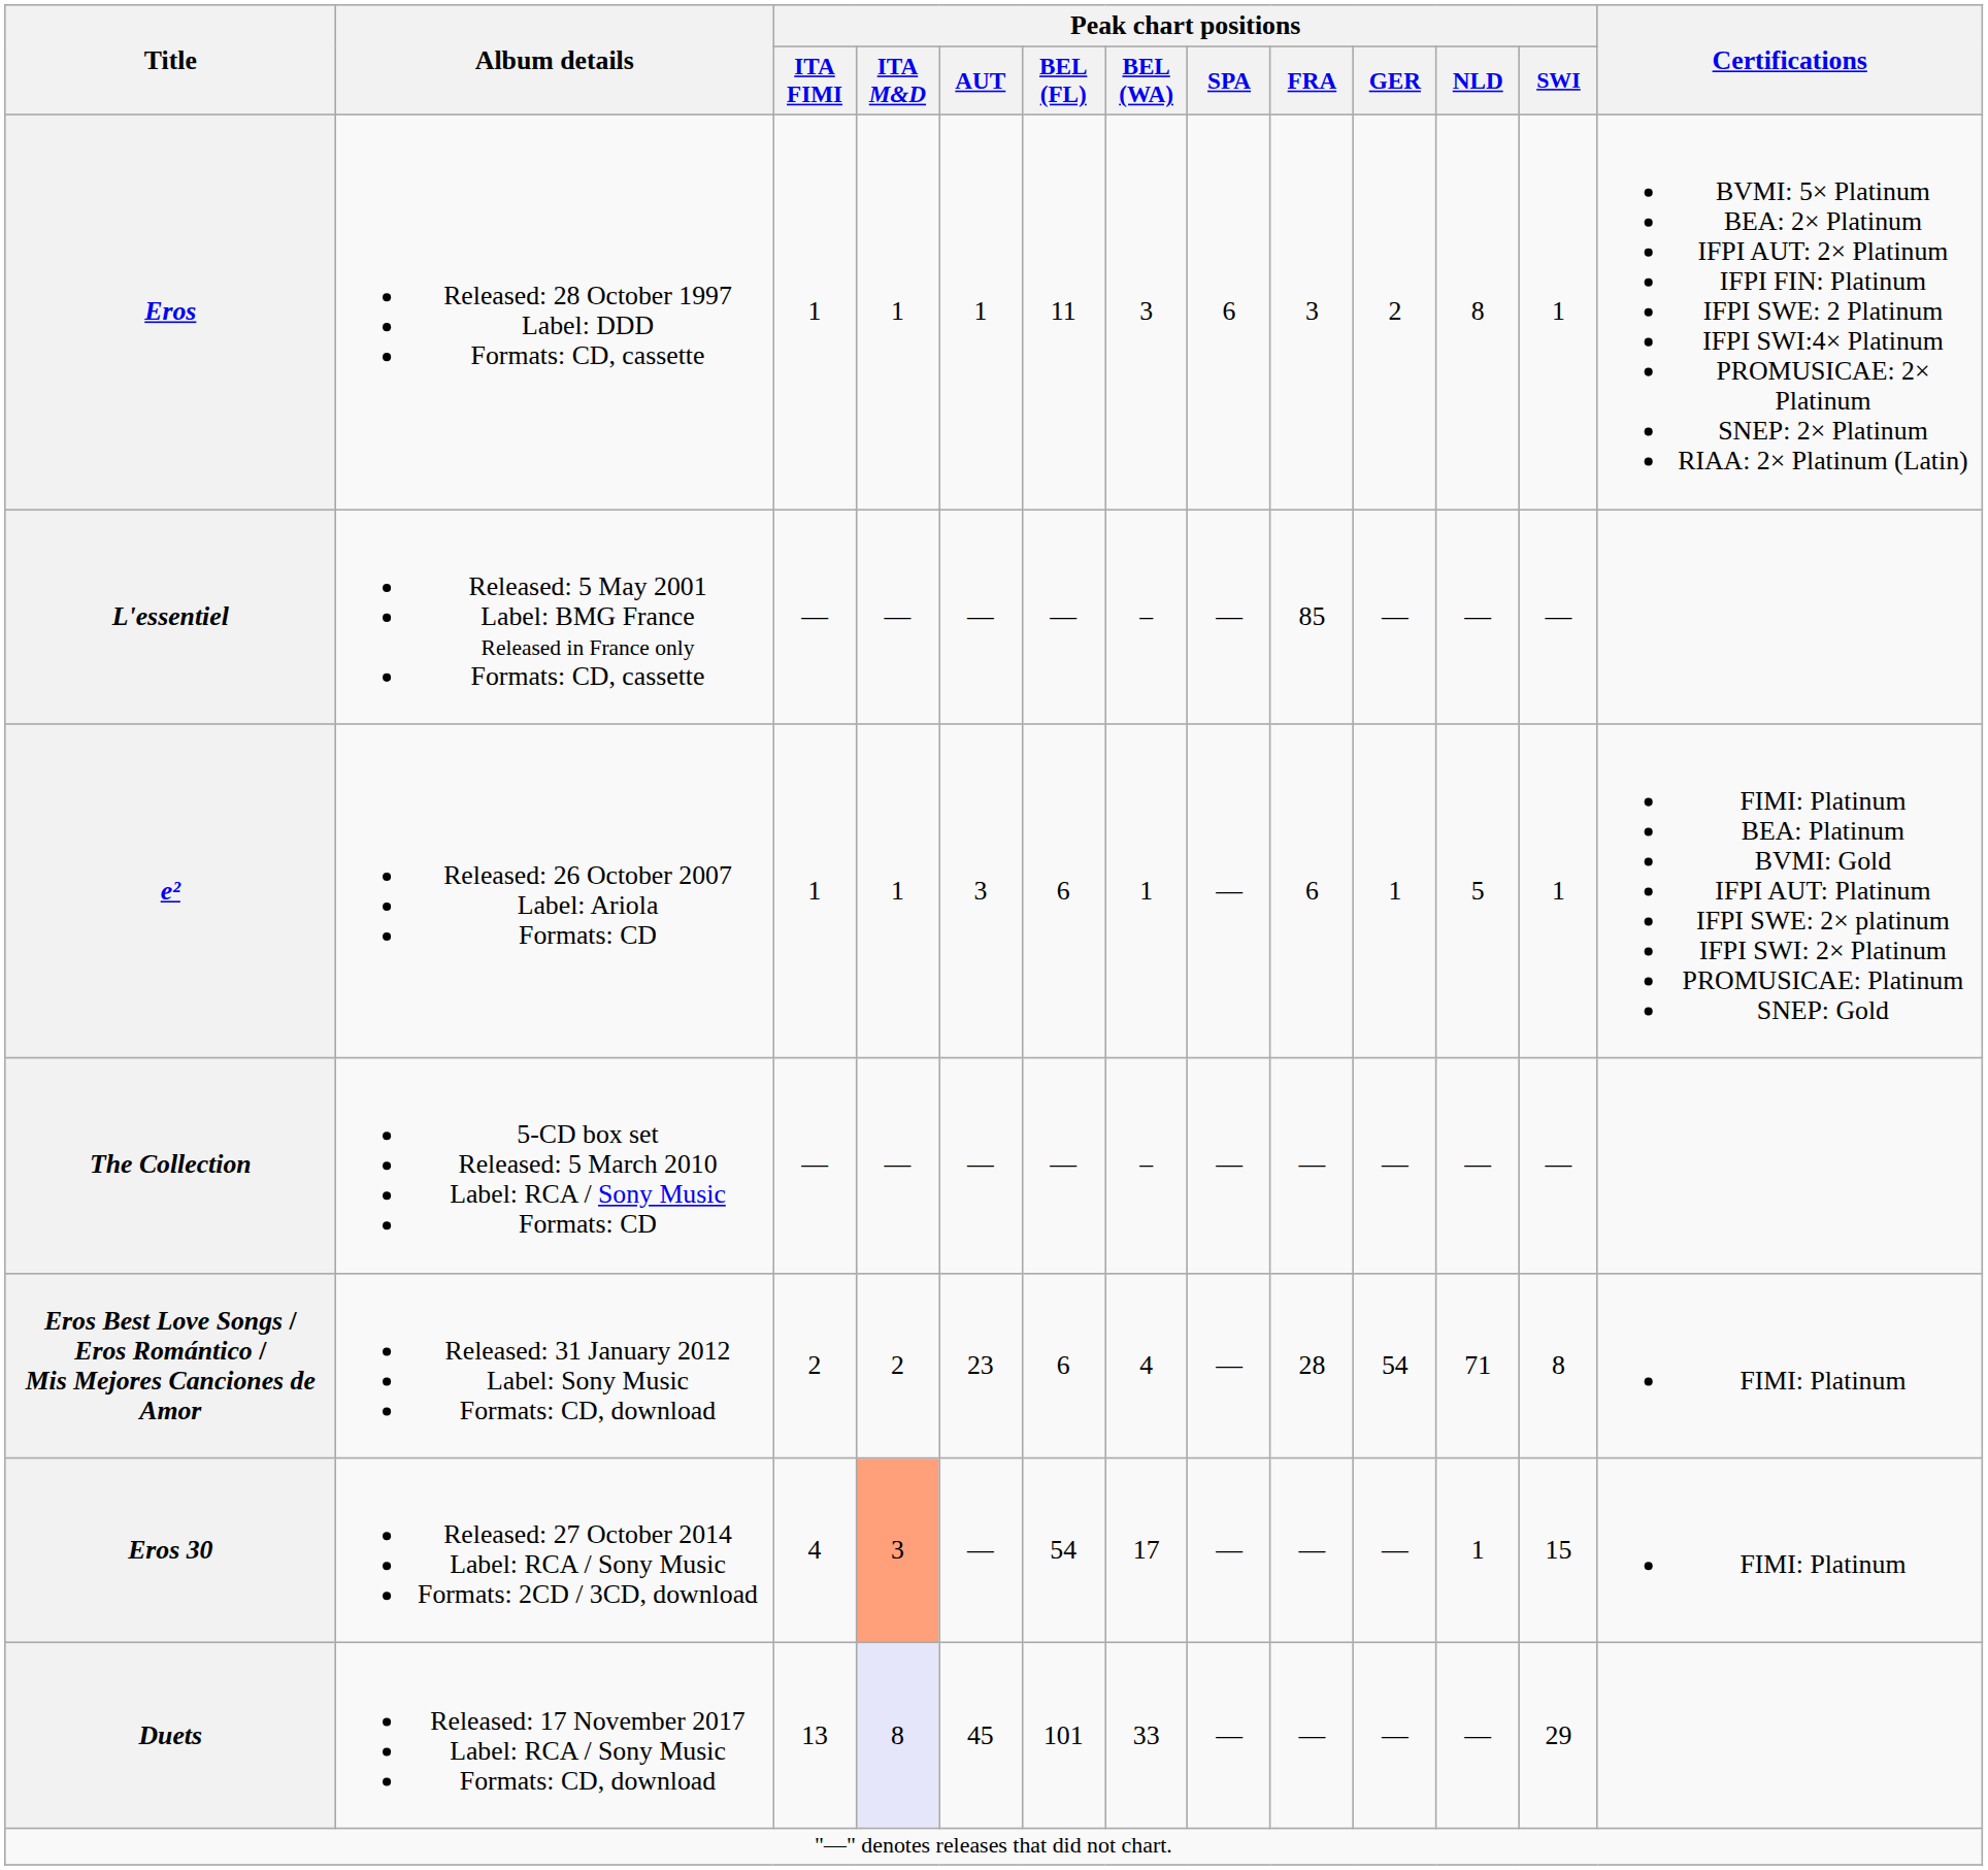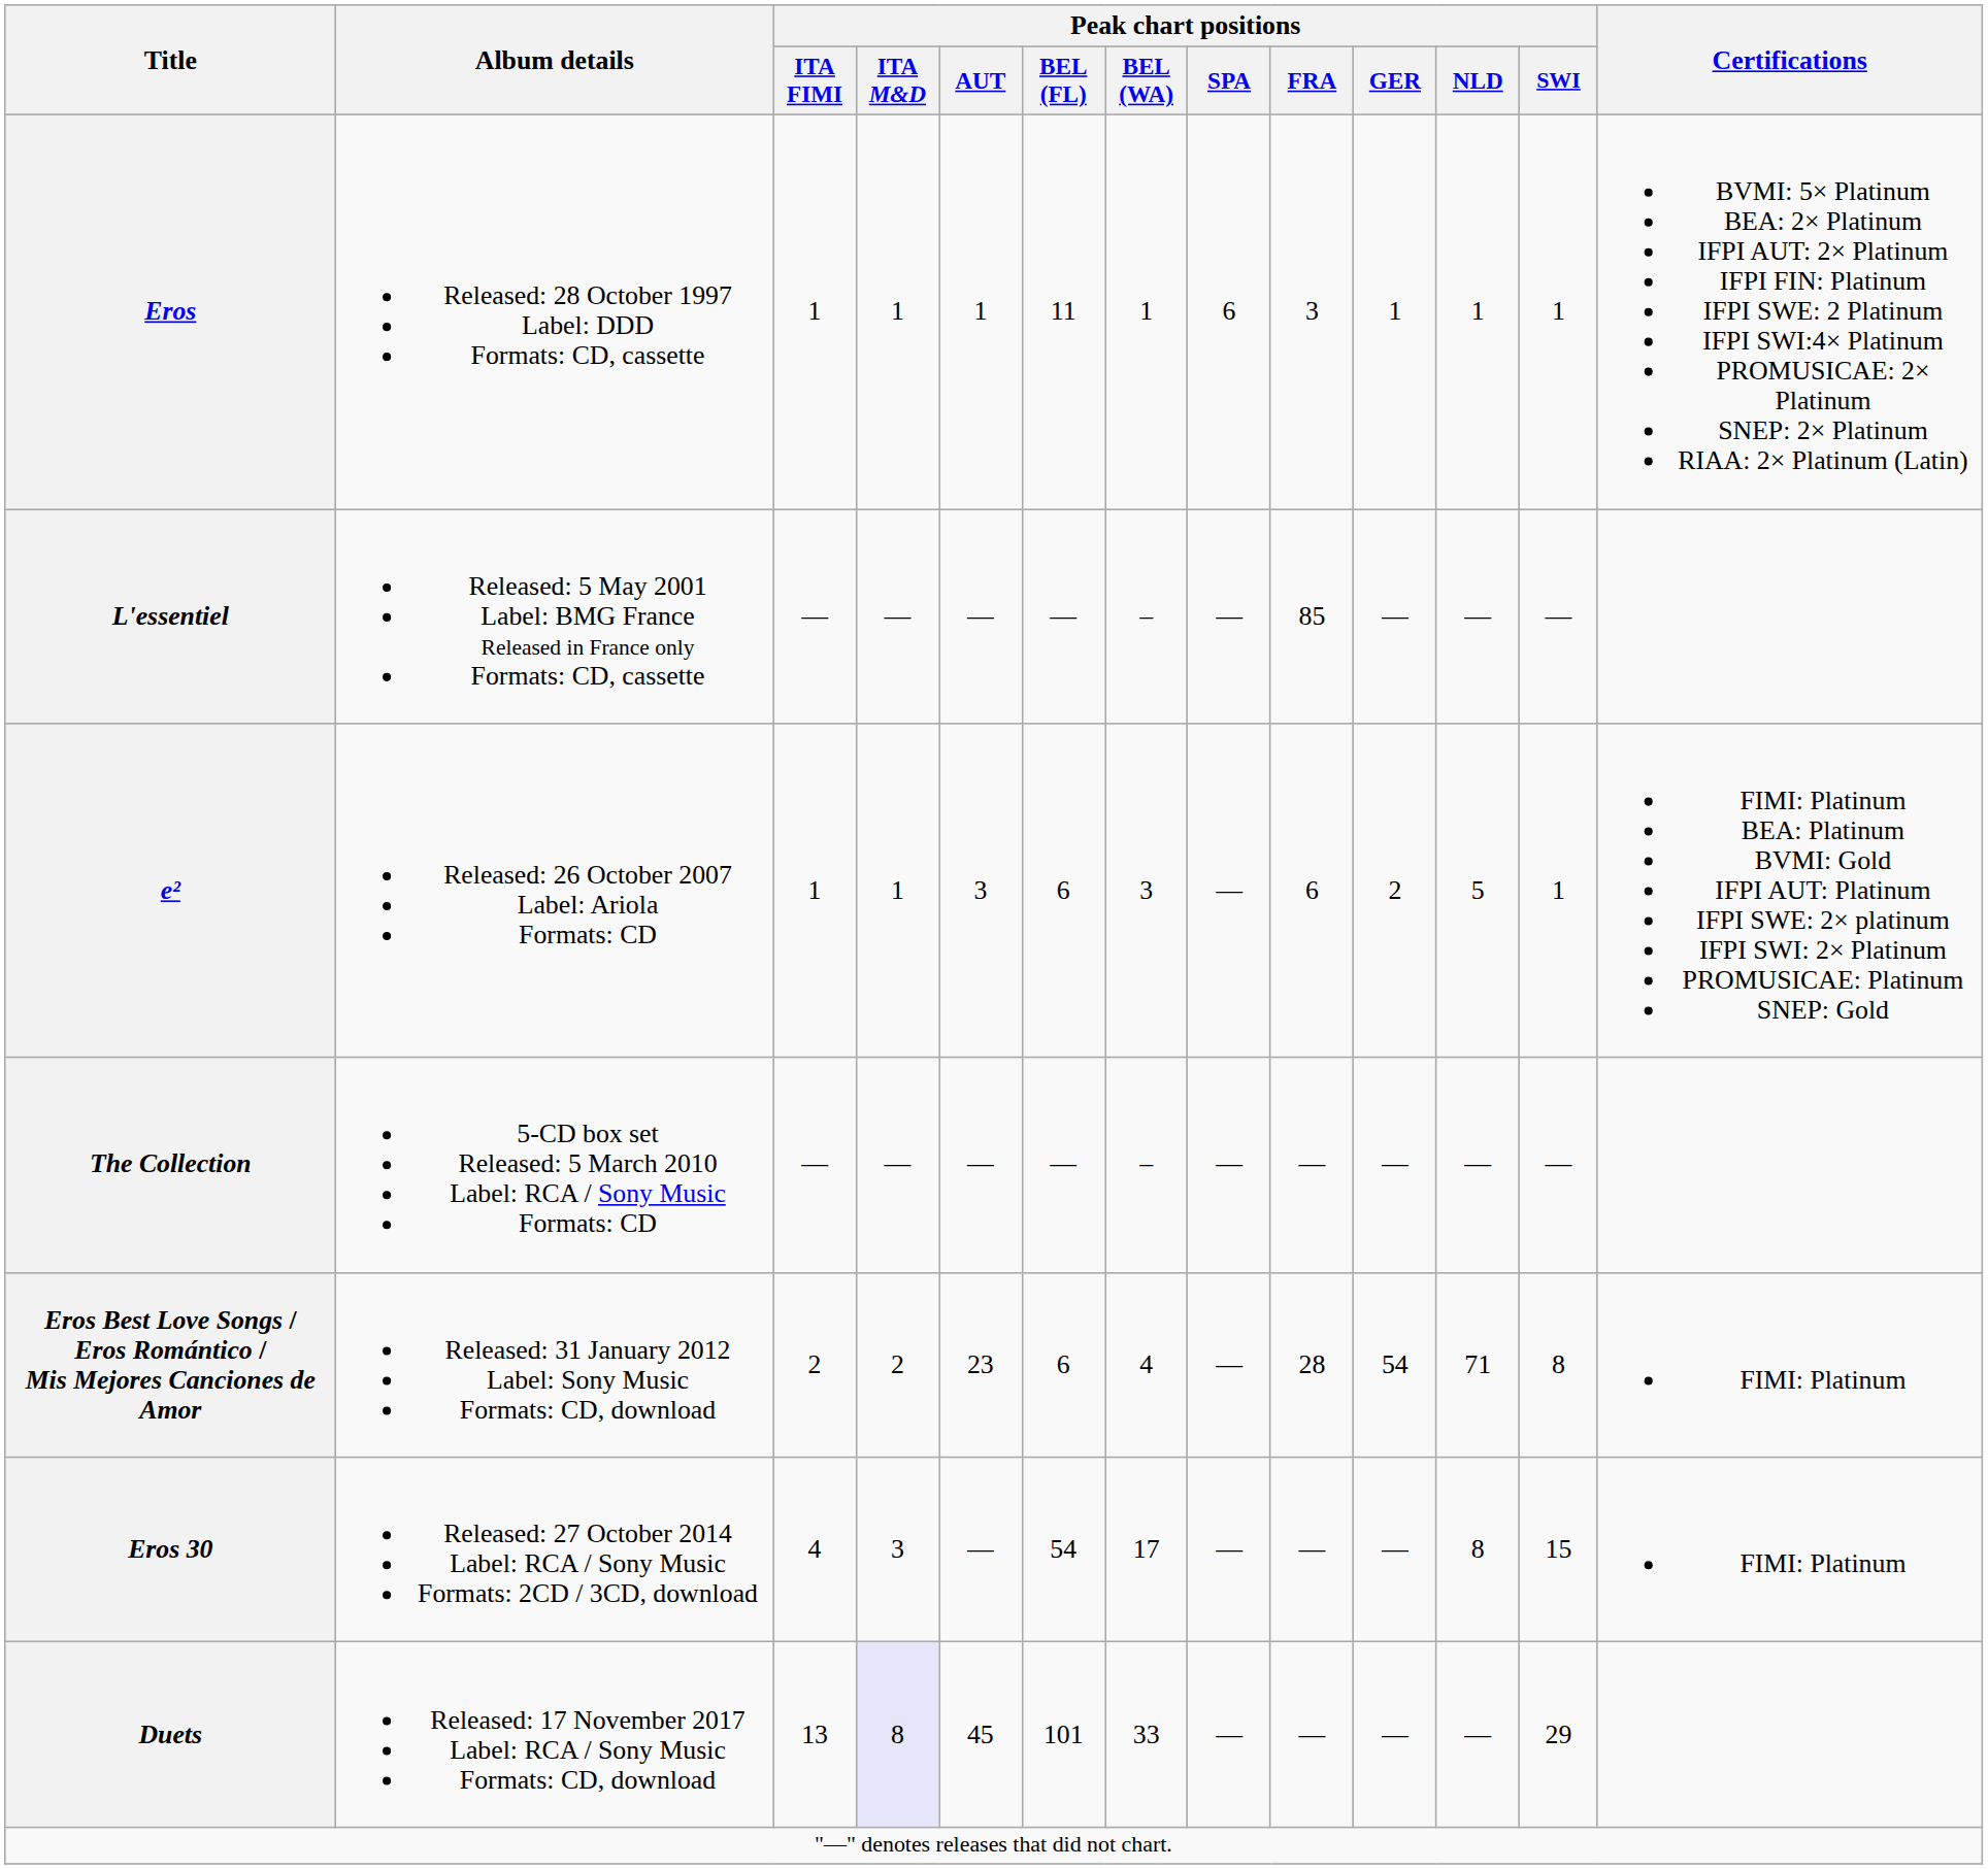Eros | Peak chart positions / BEL (WA): 3 -> 1
Eros | Peak chart positions / GER: 2 -> 1
Eros | Peak chart positions / NLD: 8 -> 1
e² | Peak chart positions / BEL (WA): 1 -> 3
e² | Peak chart positions / GER: 1 -> 2
Eros 30 | Peak chart positions / ITA M&D: lightsalmon background -> no background
Eros 30 | Peak chart positions / NLD: 1 -> 8
